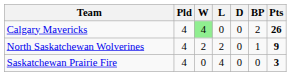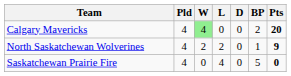Calgary Mavericks | Pts: 26 -> 20
Saskatchewan Prairie Fire | BP: 0 -> 5
Saskatchewan Prairie Fire | Pts: 3 -> 0
